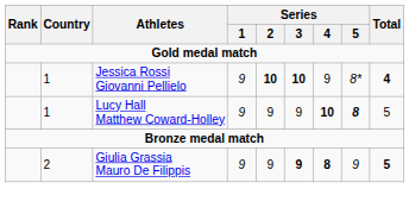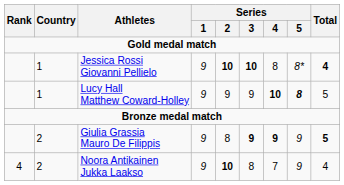Jessica Rossi Giovanni Pellielo | Series / 4: 9 -> 8
Giulia Grassia Mauro De Filippis | Series / 2: 9 -> 8
Giulia Grassia Mauro De Filippis | Series / 4: 8 -> 9
+ row: 4 | 2 | Noora Antikainen Jukka Laakso | 9 | 10 | 8 | 7 | 9 | 4
